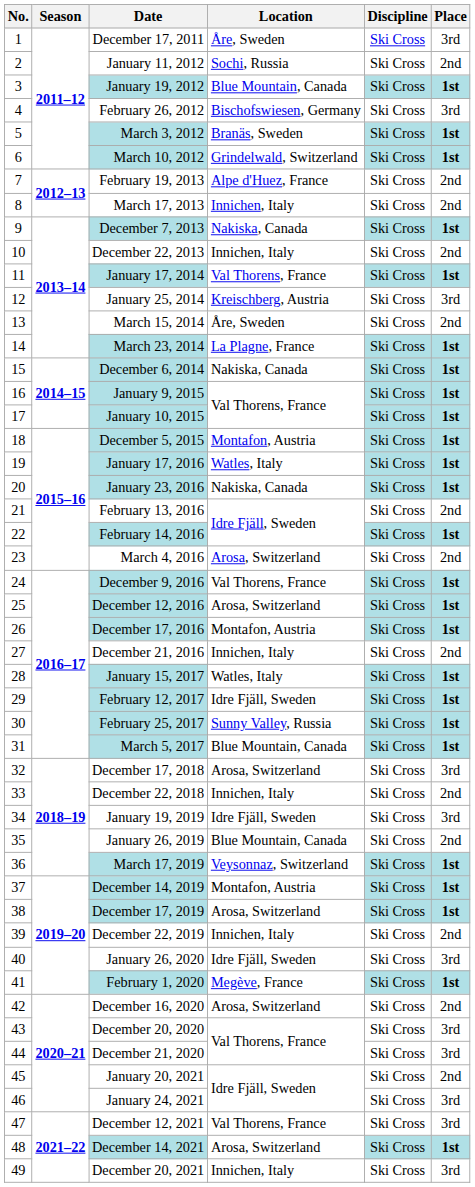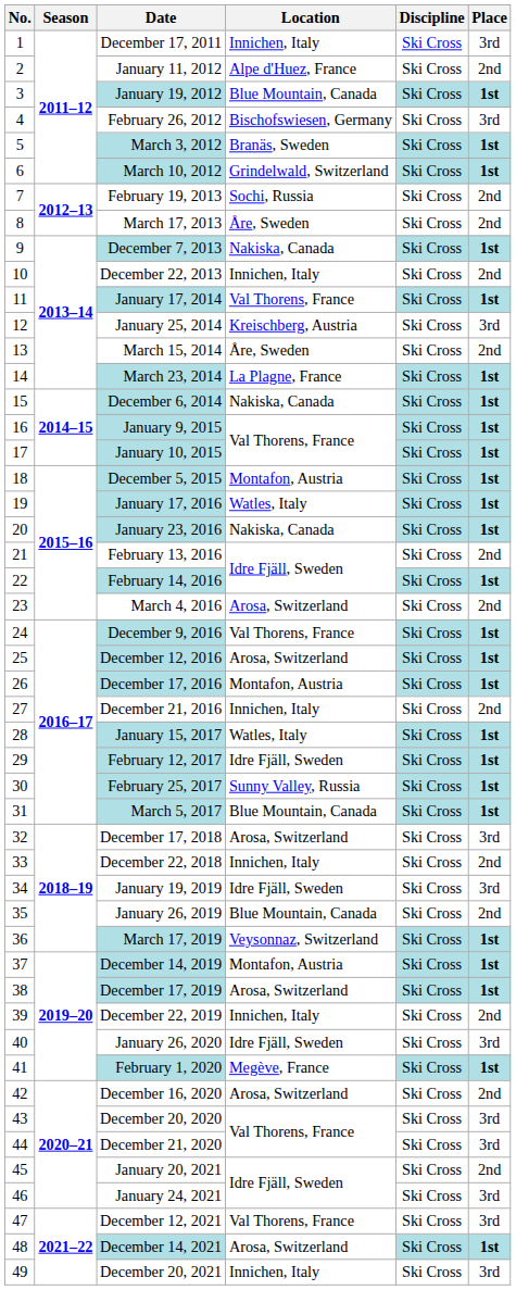December 17, 2011 | Location: Åre, Sweden -> Innichen, Italy
January 11, 2012 | Location: Sochi, Russia -> Alpe d'Huez, France
February 19, 2013 | Location: Alpe d'Huez, France -> Sochi, Russia
March 17, 2013 | Location: Innichen, Italy -> Åre, Sweden
